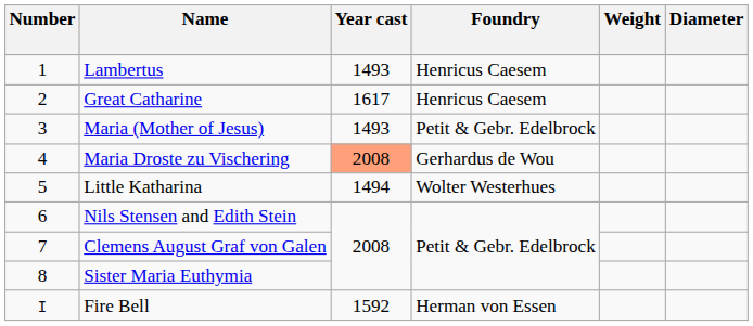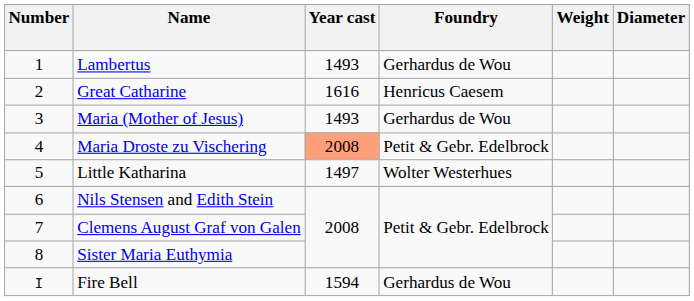Lambertus | Foundry: Henricus Caesem -> Gerhardus de Wou
Great Catharine | Year cast: 1617 -> 1616
Maria (Mother of Jesus) | Foundry: Petit & Gebr. Edelbrock -> Gerhardus de Wou
Maria Droste zu Vischering | Foundry: Gerhardus de Wou -> Petit & Gebr. Edelbrock
Little Katharina | Year cast: 1494 -> 1497
Fire Bell | Year cast: 1592 -> 1594
Fire Bell | Foundry: Herman von Essen -> Gerhardus de Wou
